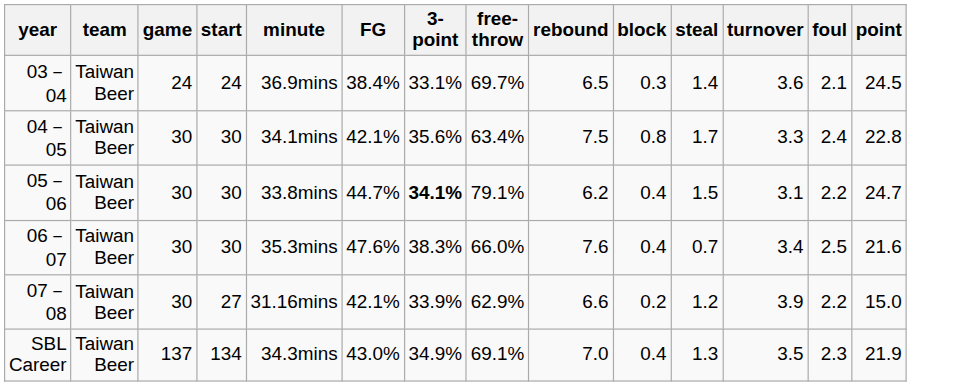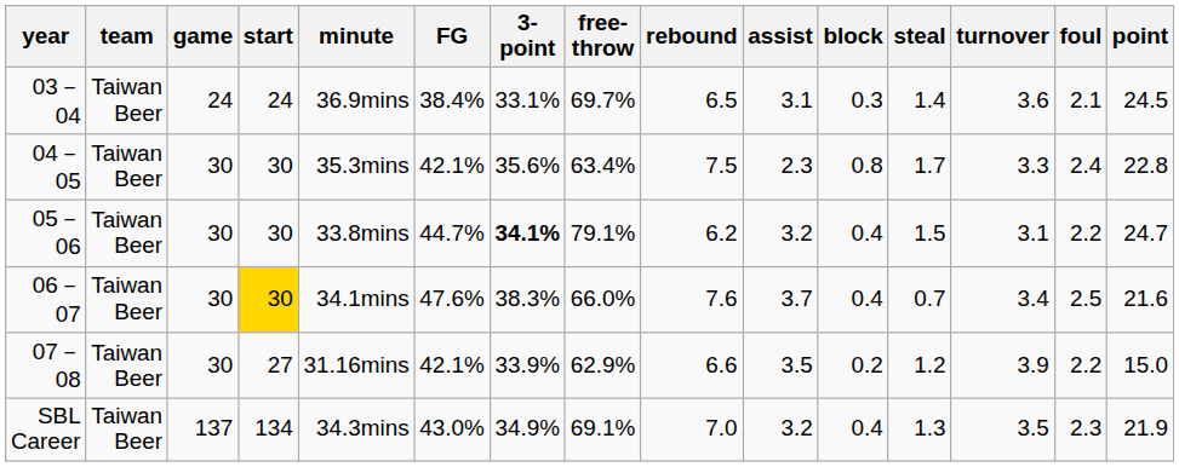+ column: assist | 3.1 | 2.3 | 3.2 | 3.7 | 3.5 | 3.2
04－05 | minute: 34.1mins -> 35.3mins
06－07 | start: no background -> gold background
06－07 | minute: 35.3mins -> 34.1mins
